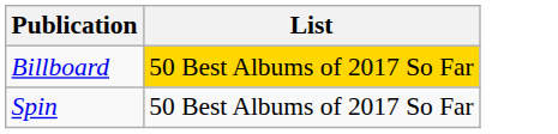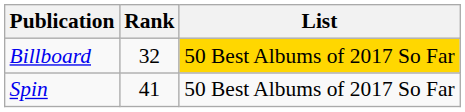+ column: Rank | 32 | 41
